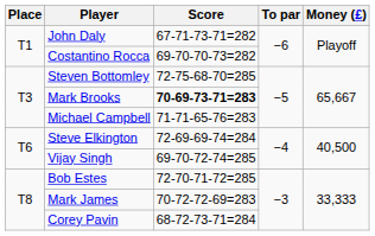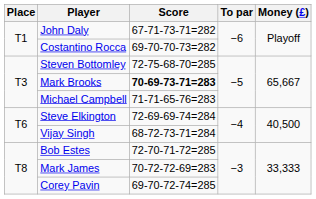Vijay Singh | Score: 69-70-72-74=285 -> 68-72-73-71=284
Corey Pavin | Score: 68-72-73-71=284 -> 69-70-72-74=285
